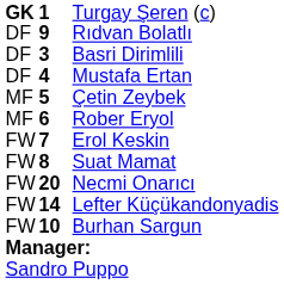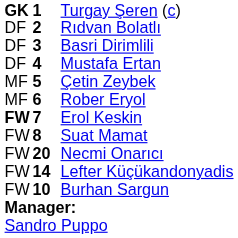Rıdvan Bolatlı | column 2: 9 -> 2
Erol Keskin | column 1: normal -> bold
